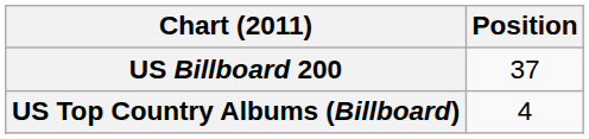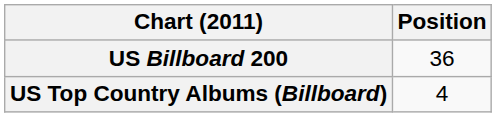US Billboard 200 | Position: 37 -> 36
